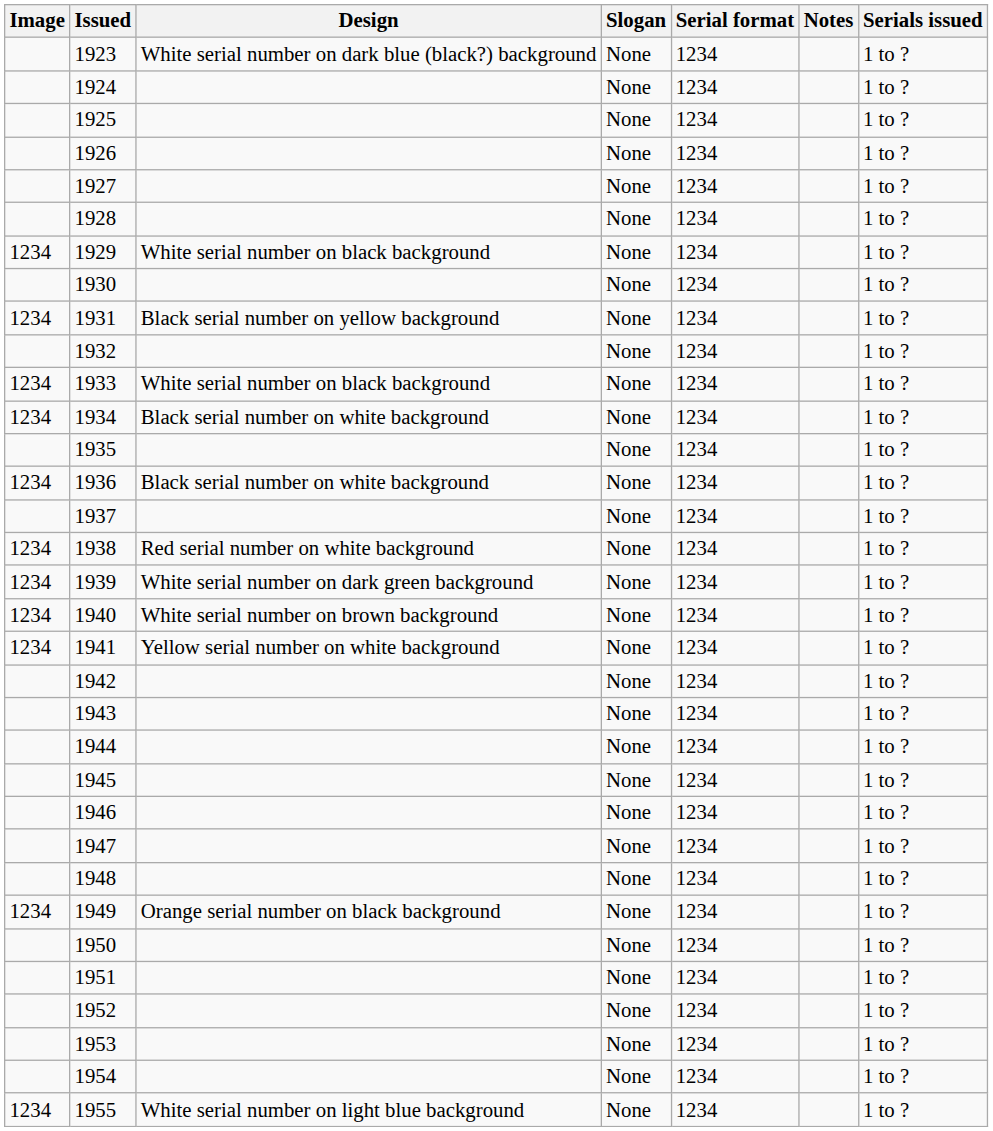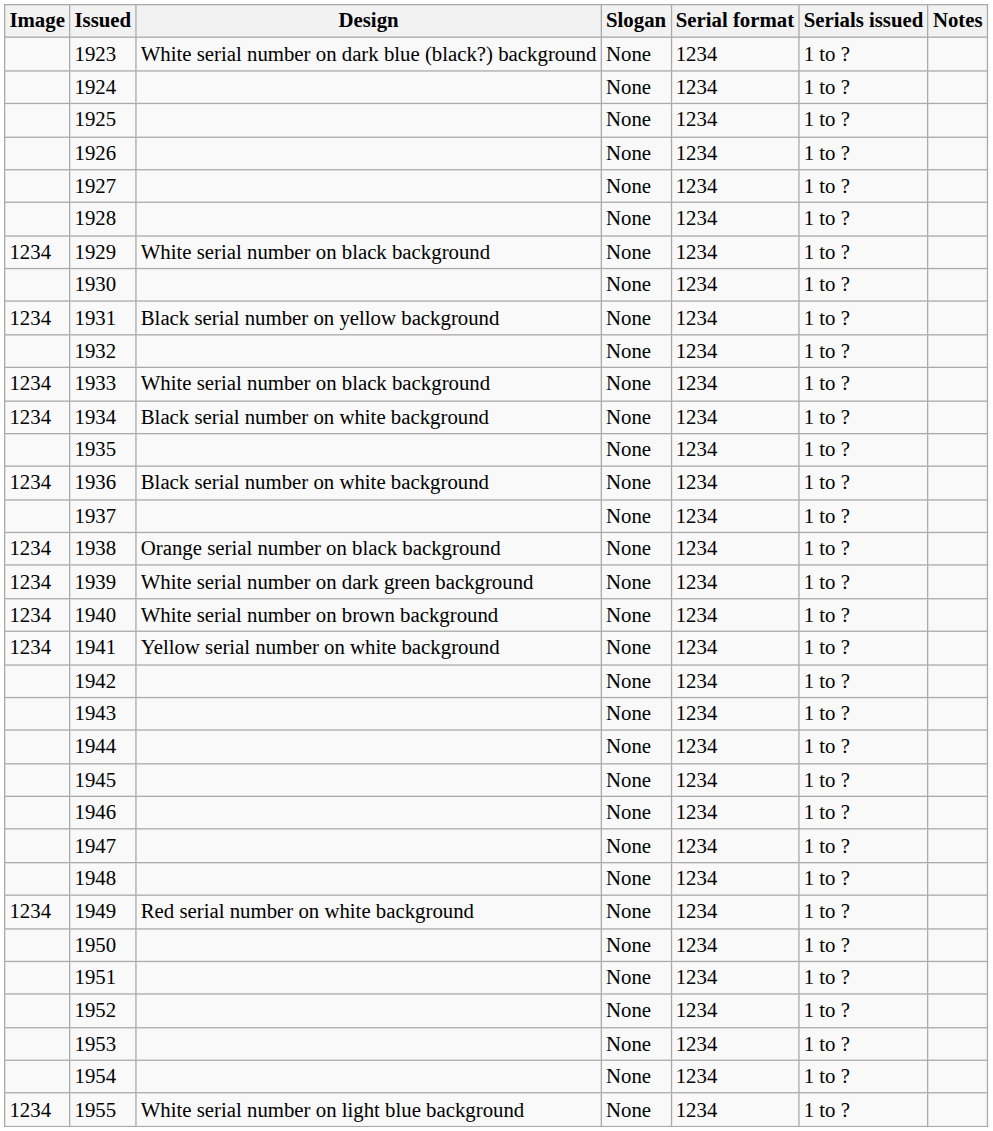columns swapped: Serials issued <-> Notes
1938 | Design: Red serial number on white background -> Orange serial number on black background
1949 | Design: Orange serial number on black background -> Red serial number on white background
